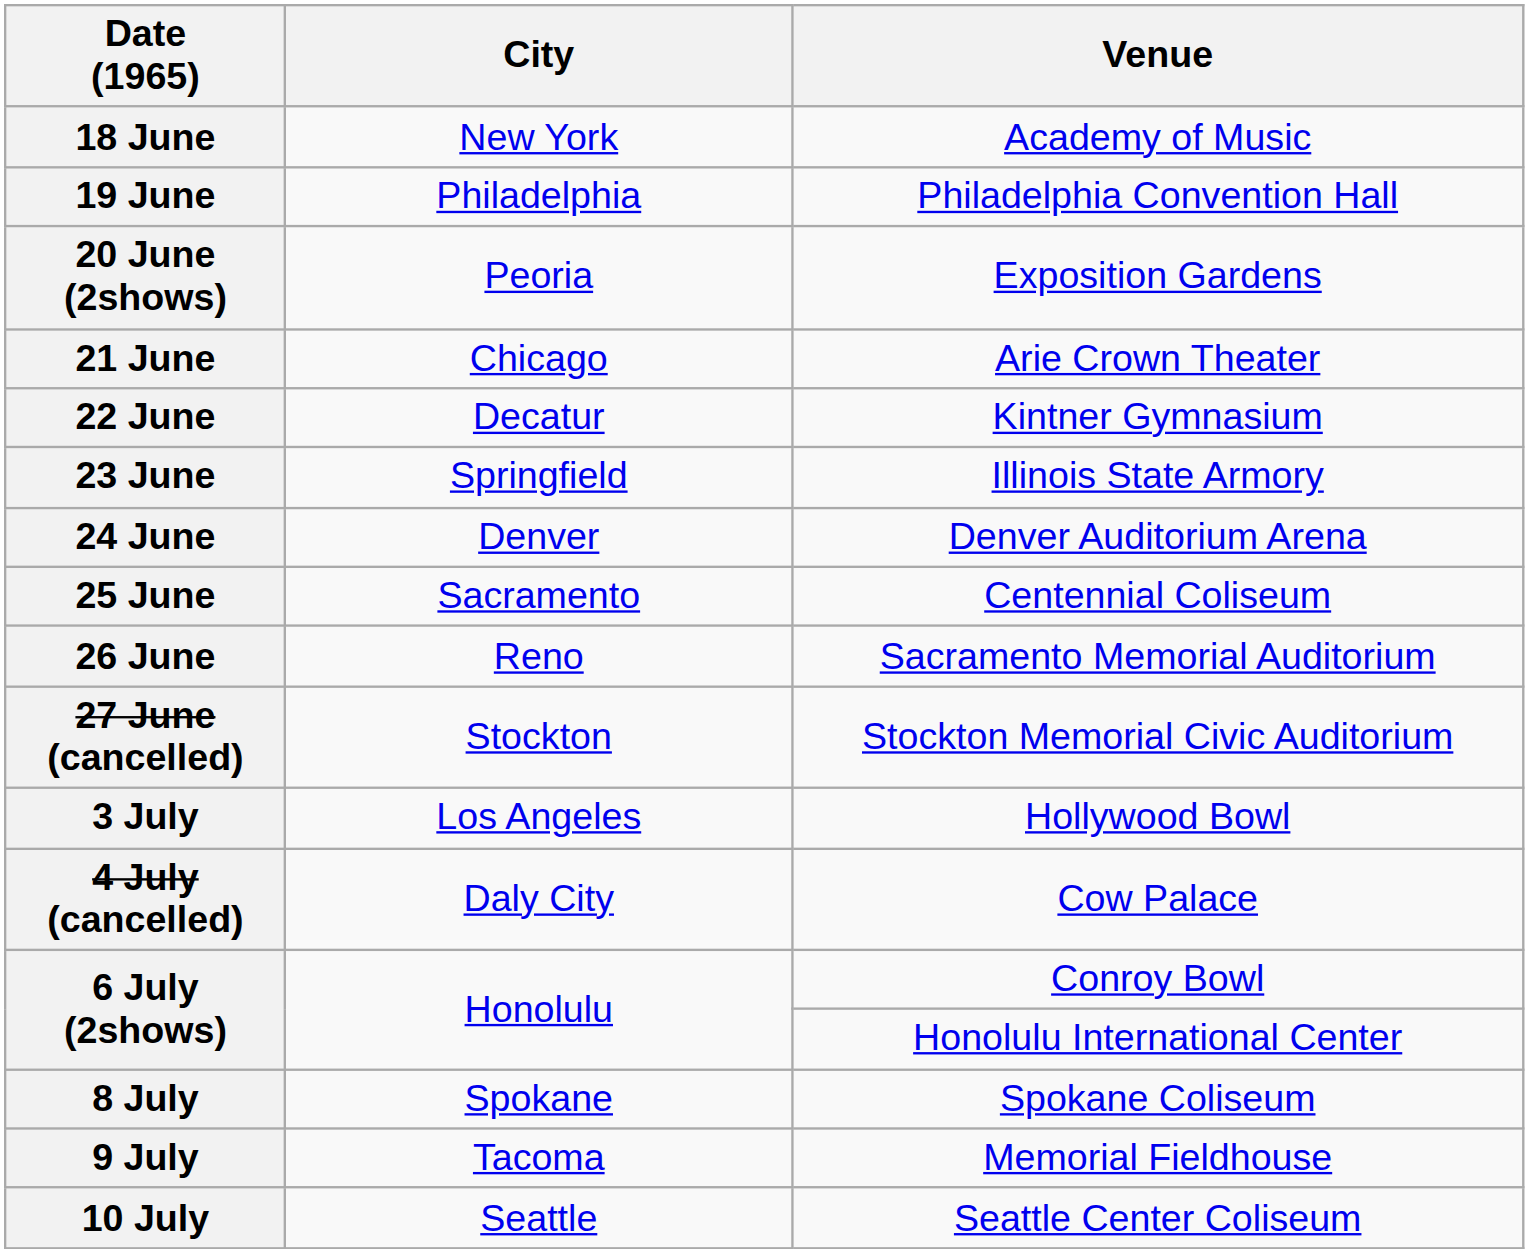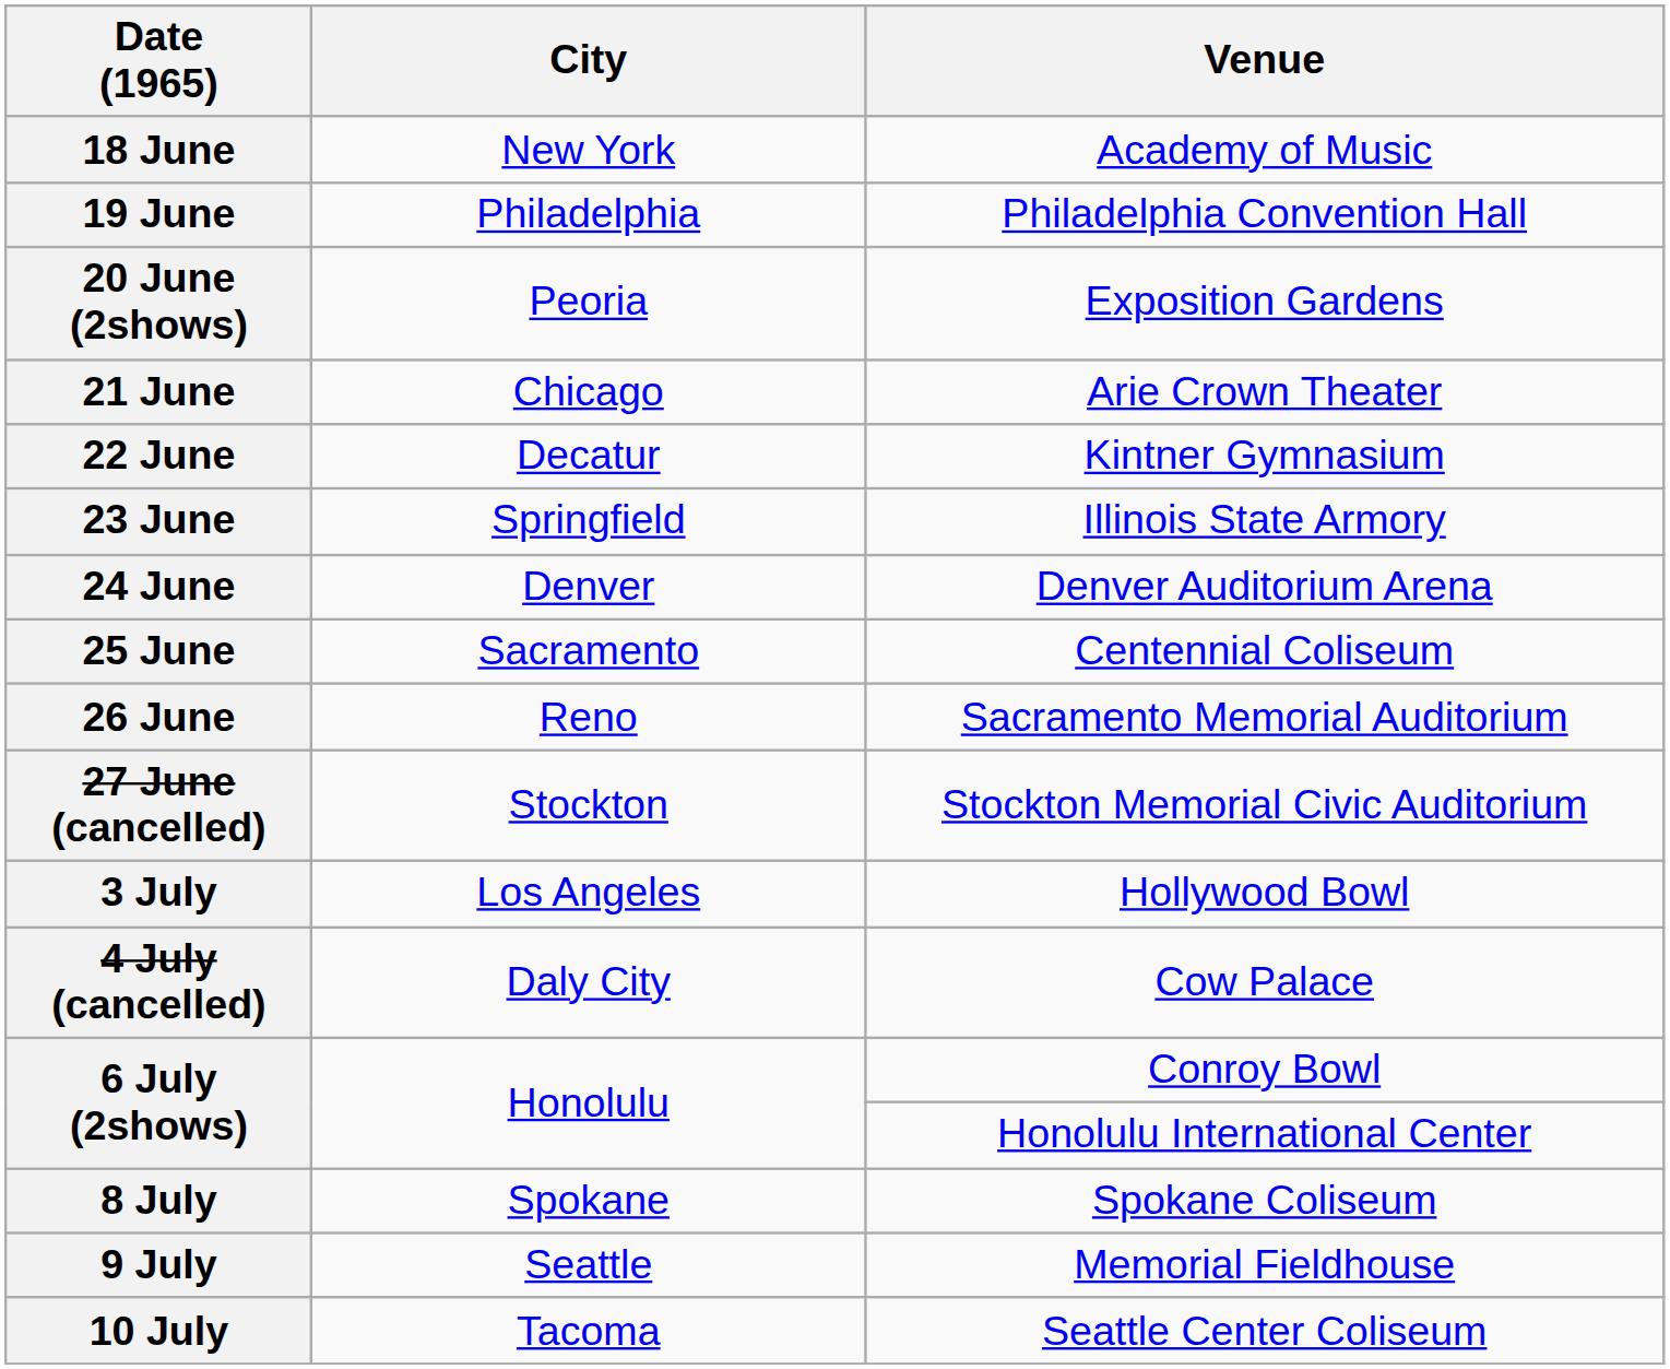9 July | City: Tacoma -> Seattle
10 July | City: Seattle -> Tacoma
